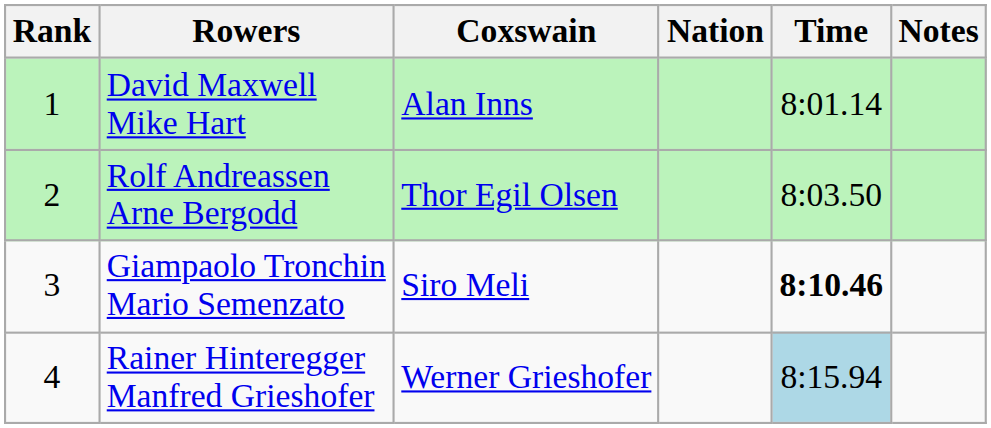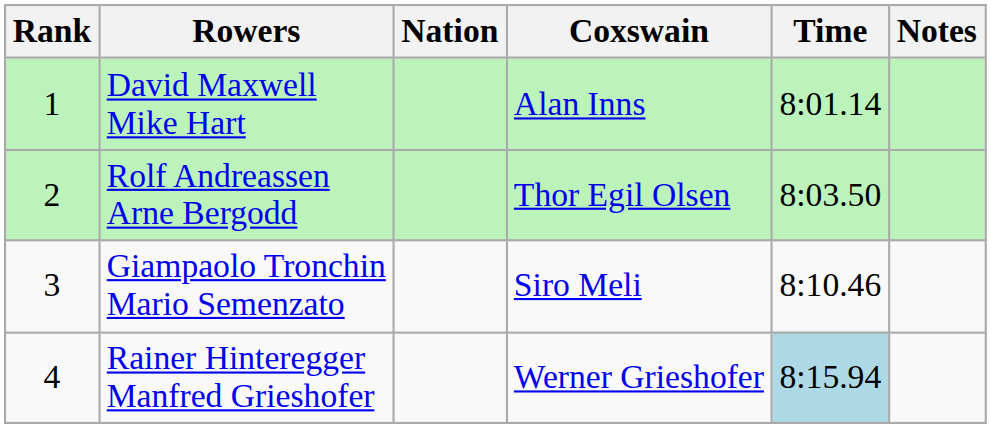columns swapped: Coxswain <-> Nation
Giampaolo Tronchin Mario Semenzato | Time: bold -> normal
